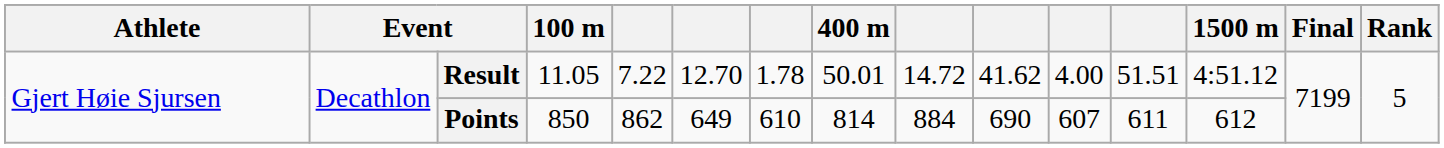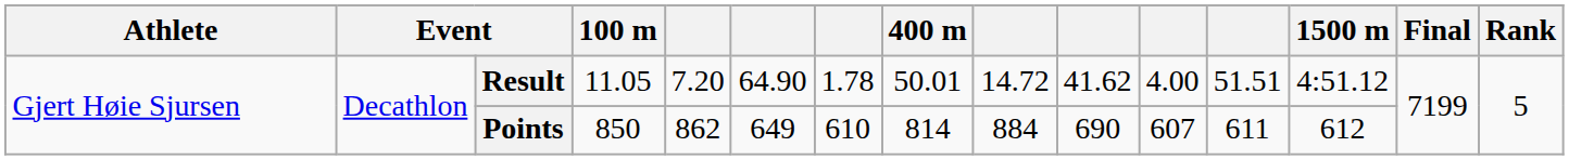Result | column 5: 7.22 -> 7.20
Result | column 6: 12.70 -> 64.90
